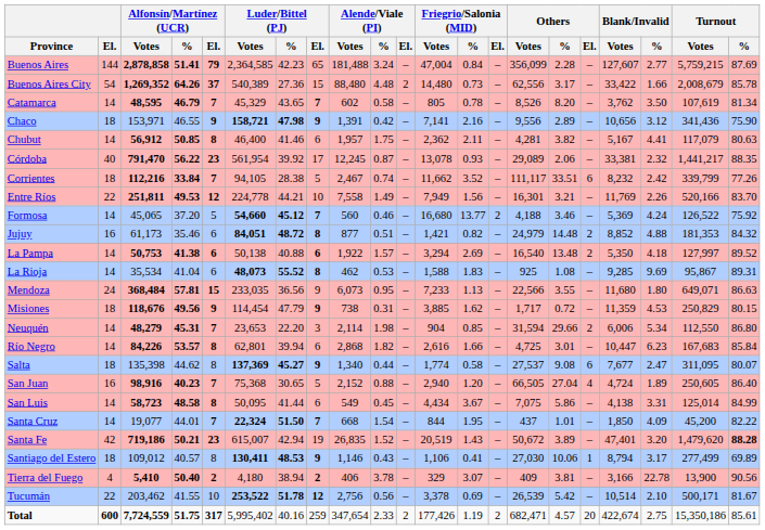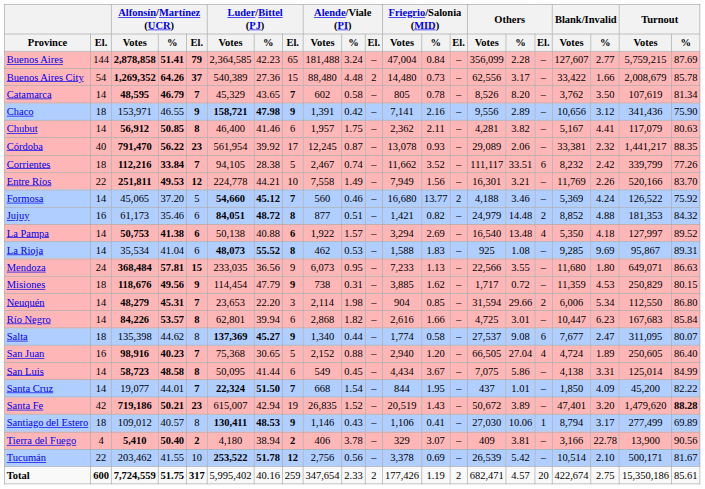La Pampa | Others / El.: 2 -> 4
